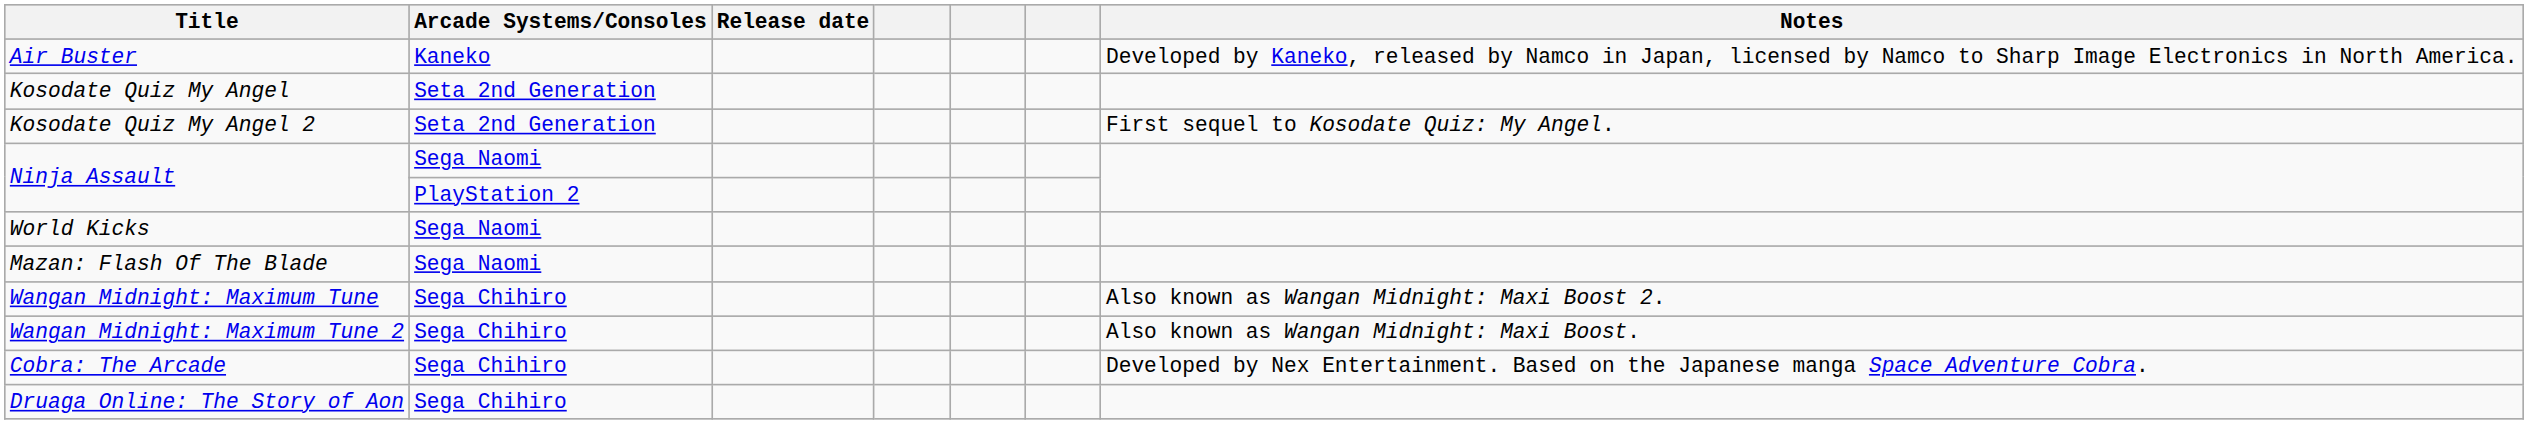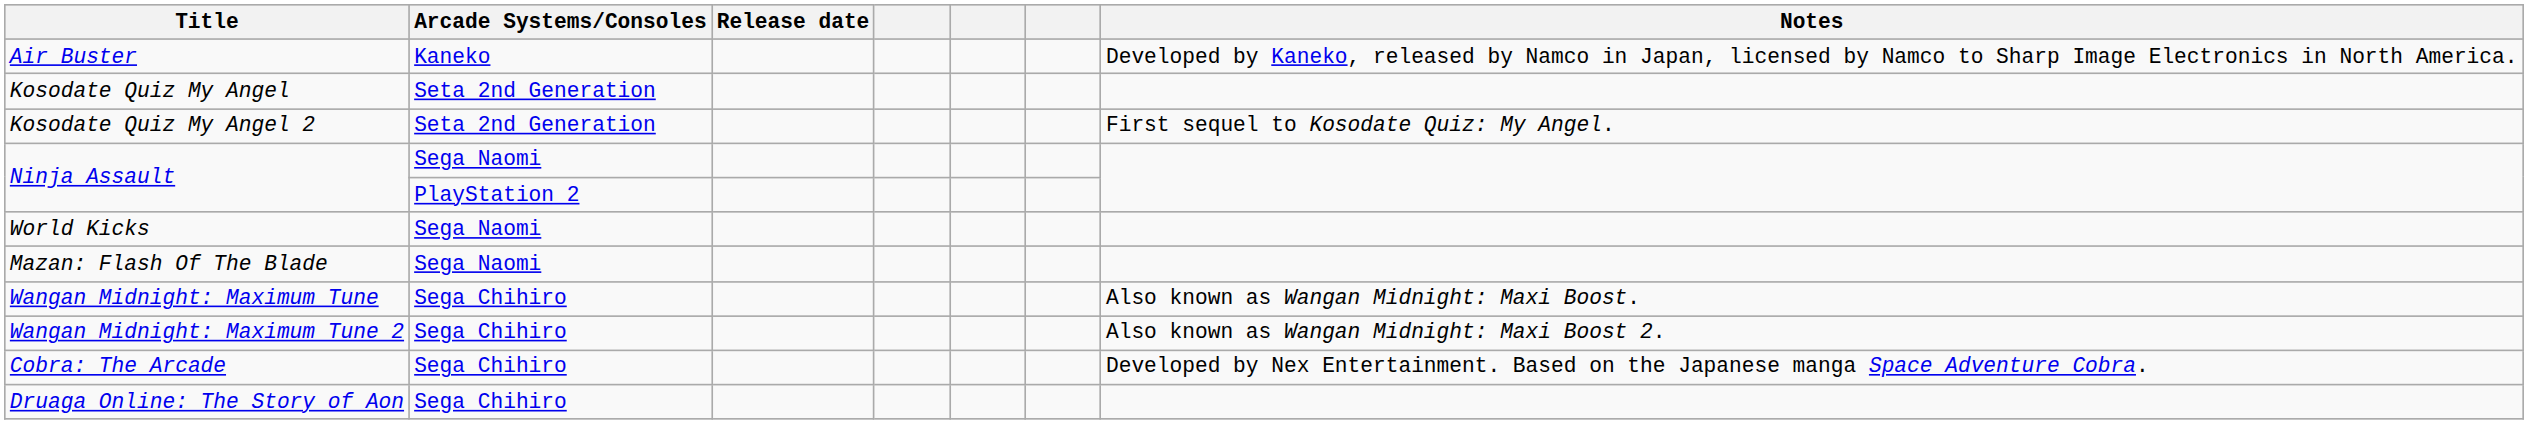Wangan Midnight: Maximum Tune | Notes: Also known as Wangan Midnight: Maxi Boost 2. -> Also known as Wangan Midnight: Maxi Boost.
Wangan Midnight: Maximum Tune 2 | Notes: Also known as Wangan Midnight: Maxi Boost. -> Also known as Wangan Midnight: Maxi Boost 2.
